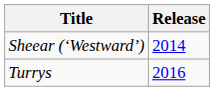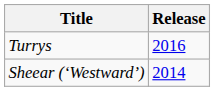rows swapped: Sheear (‘Westward’) <-> Turrys
